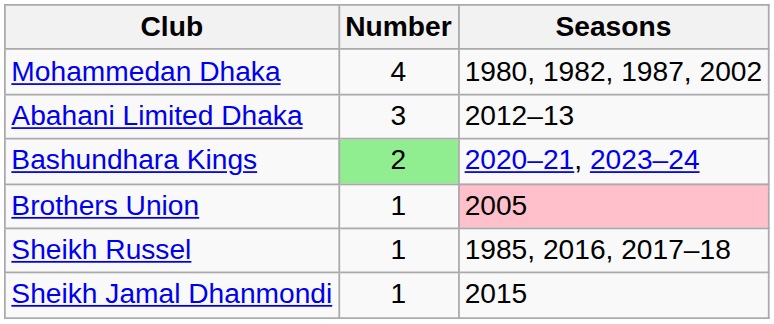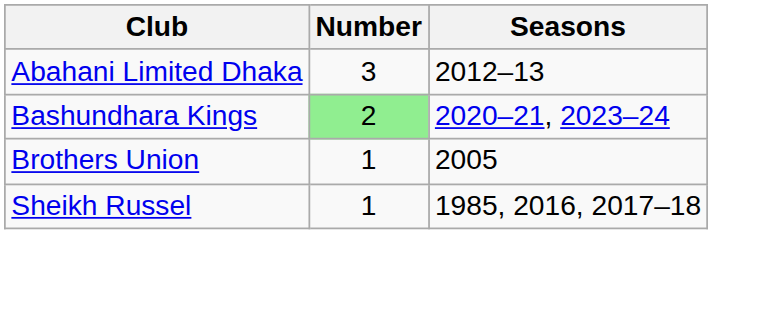- row: Mohammedan Dhaka | 4 | 1980, 1982, 1987, 2002
Brothers Union | Seasons: pink background -> no background
- row: Sheikh Jamal Dhanmondi | 1 | 2015
